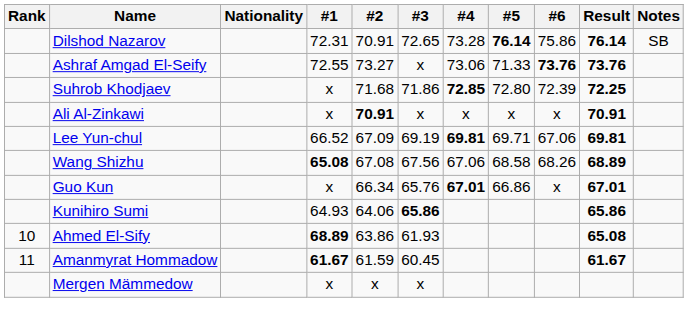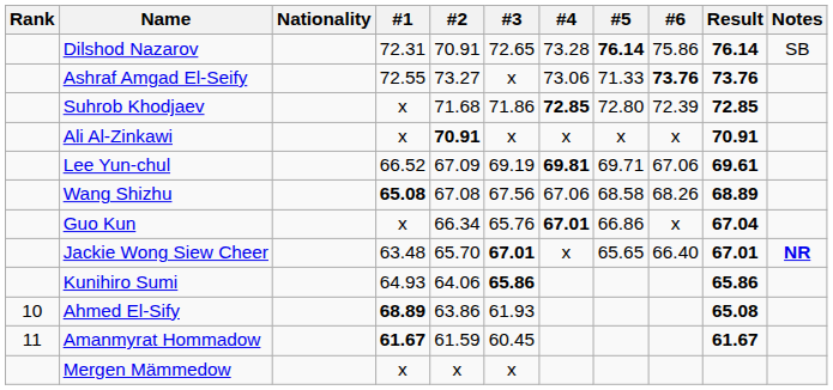Suhrob Khodjaev | Result: 72.25 -> 72.85
Lee Yun-chul | Result: 69.81 -> 69.61
Guo Kun | Result: 67.01 -> 67.04
+ row: Jackie Wong Siew Cheer | 63.48 | 65.70 | 67.01 | x | 65.65 | 66.40 | 67.01 | NR
